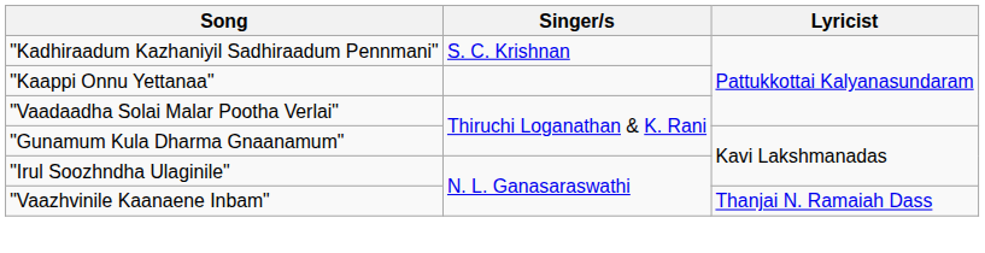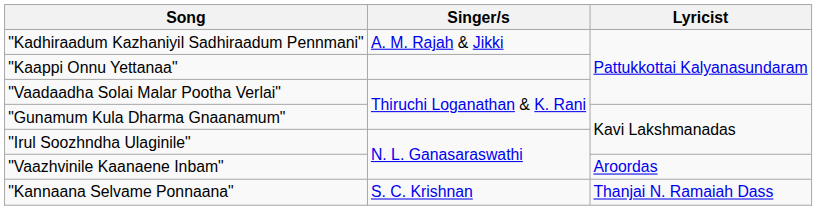"Kadhiraadum Kazhaniyil Sadhiraadum Pennmani" | Singer/s: S. C. Krishnan -> A. M. Rajah & Jikki
"Vaazhvinile Kaanaene Inbam" | Lyricist: Thanjai N. Ramaiah Dass -> Aroordas
+ row: "Kannaana Selvame Ponnaana" | S. C. Krishnan | Thanjai N. Ramaiah Dass
